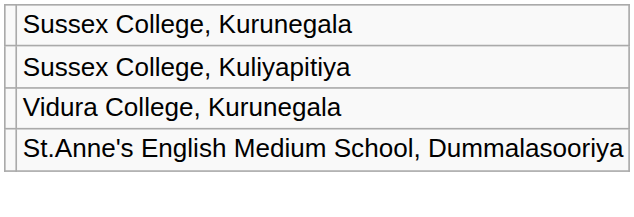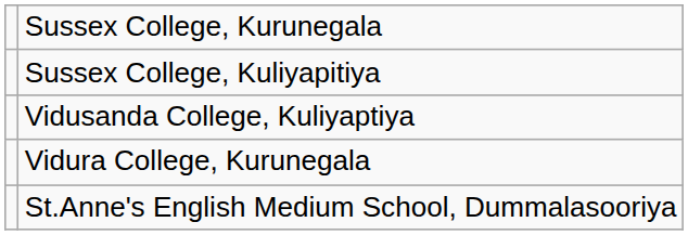+ row: Vidusanda College, Kuliyaptiya
